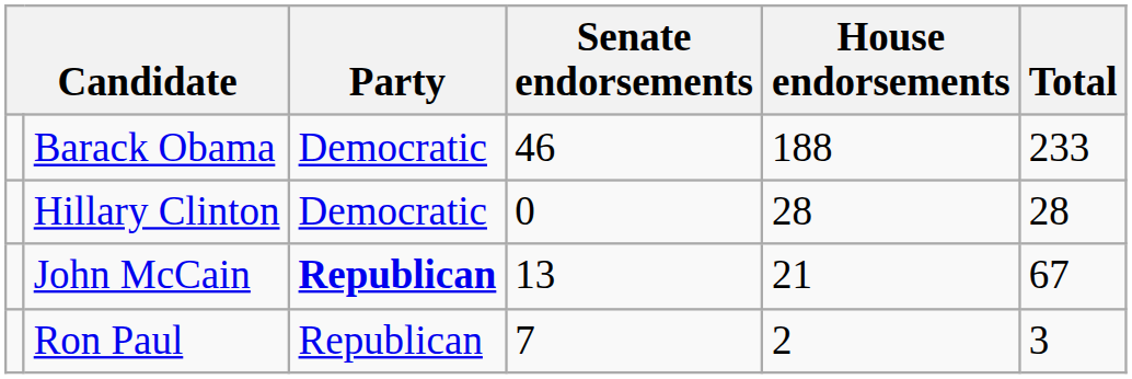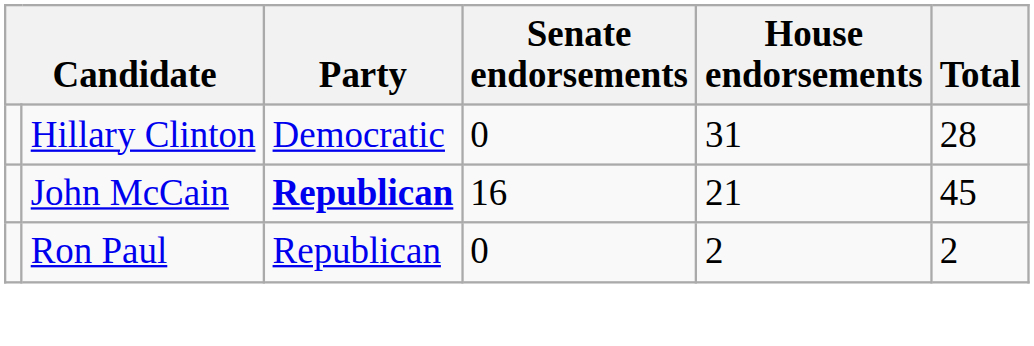- row: Barack Obama | Democratic | 46 | 188 | 233
Hillary Clinton | House endorsements: 28 -> 31
John McCain | Senate endorsements: 13 -> 16
John McCain | Total: 67 -> 45
Ron Paul | Senate endorsements: 7 -> 0
Ron Paul | Total: 3 -> 2
